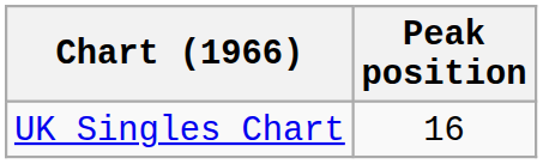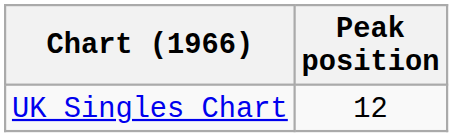UK Singles Chart | Peak position: 16 -> 12
